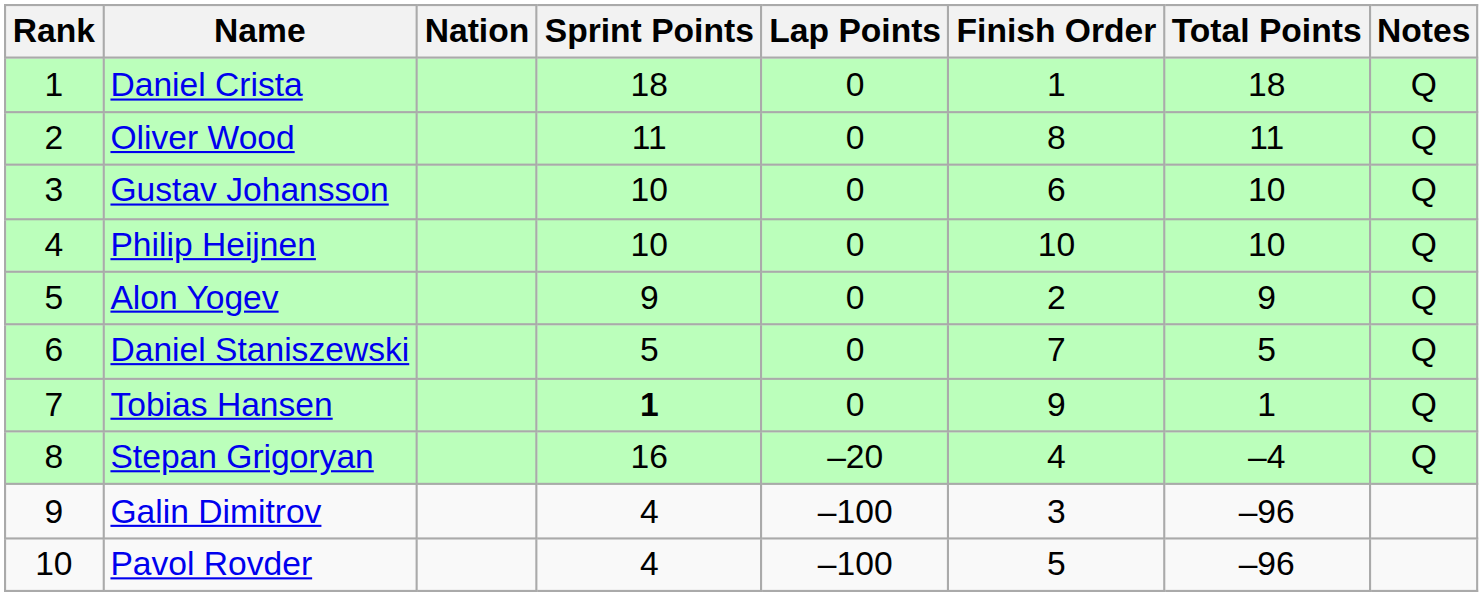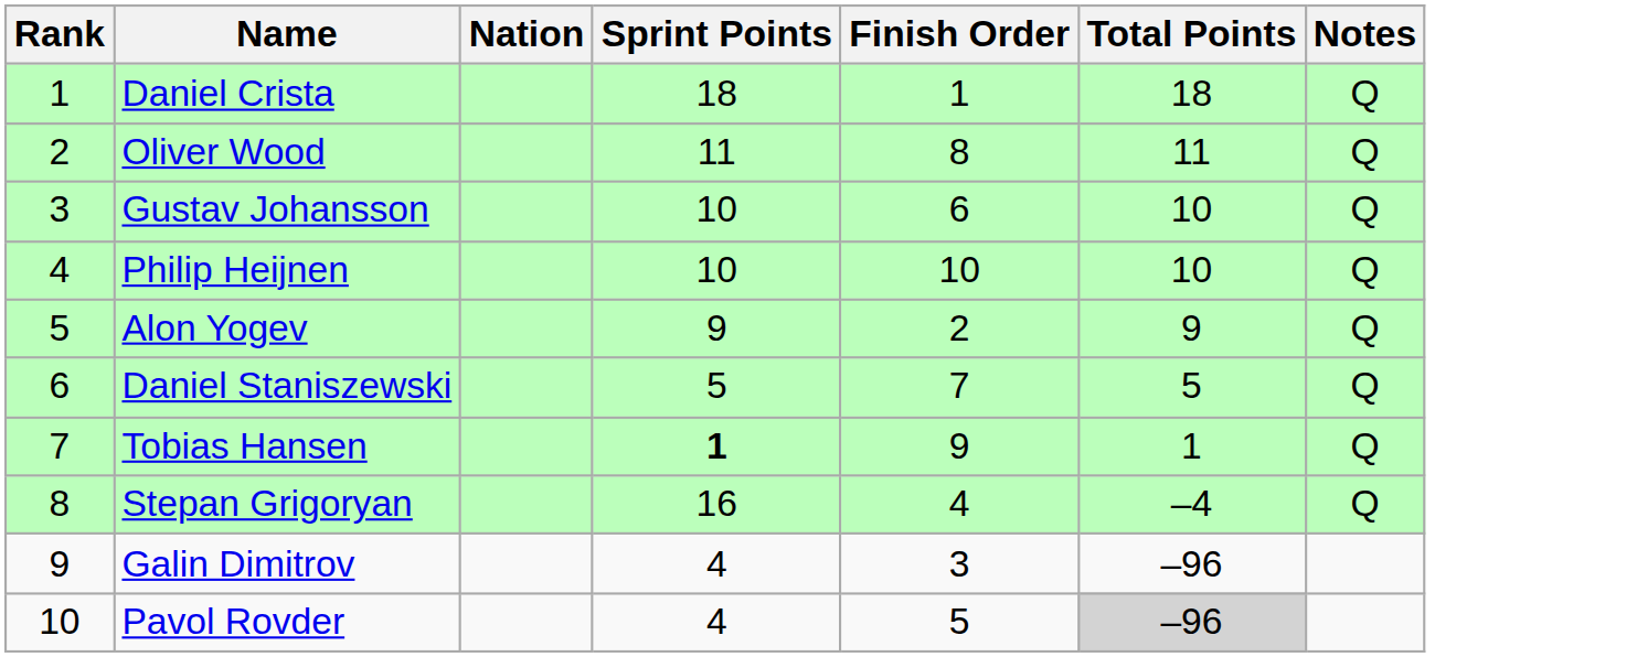- column: Lap Points | 0 | 0 | 0 | 0 | 0 | 0 | 0 | –20 | –100 | –100
Pavol Rovder | Total Points: no background -> lightgrey background
